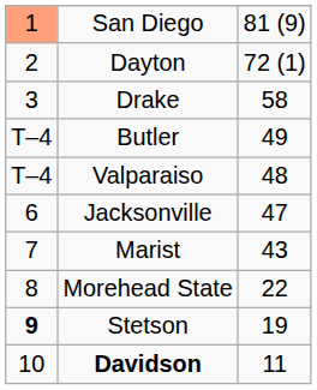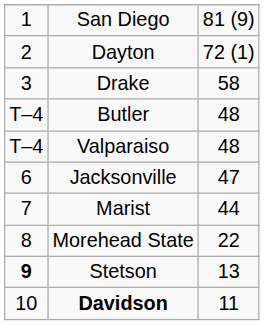San Diego | column 1: lightsalmon background -> no background
Butler | column 3: 49 -> 48
Marist | column 3: 43 -> 44
Stetson | column 3: 19 -> 13
